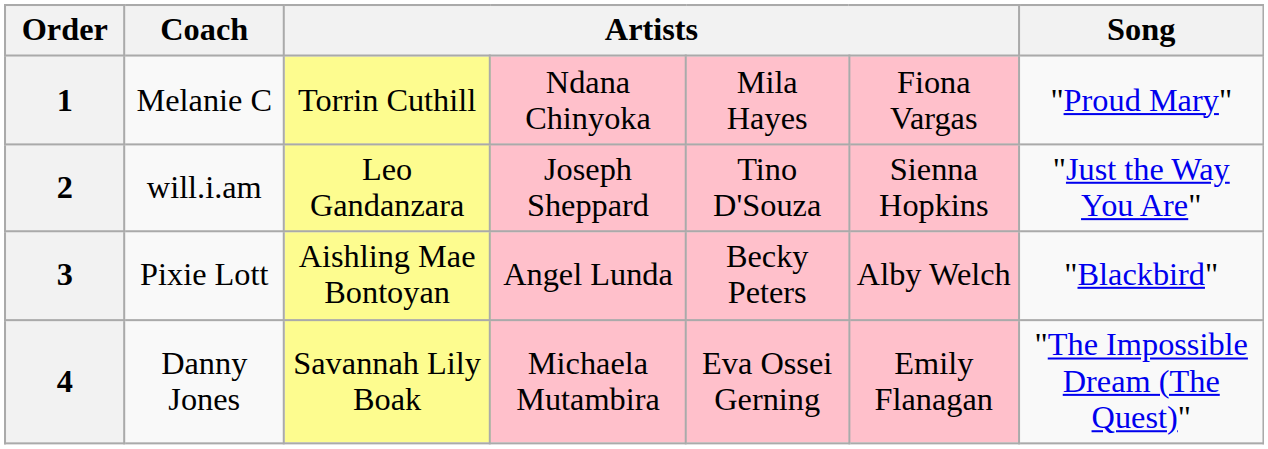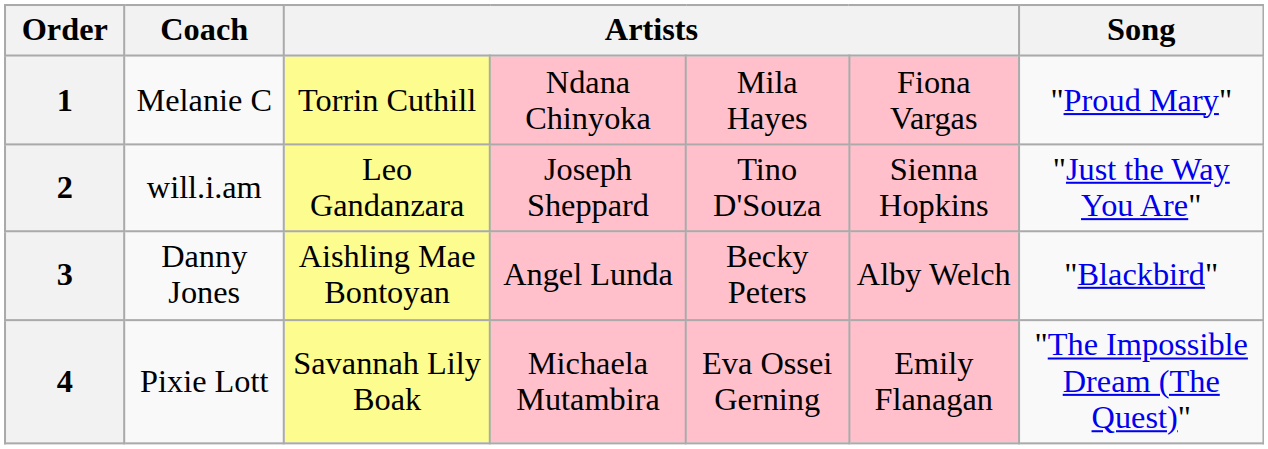3 | Coach: Pixie Lott -> Danny Jones
4 | Coach: Danny Jones -> Pixie Lott
